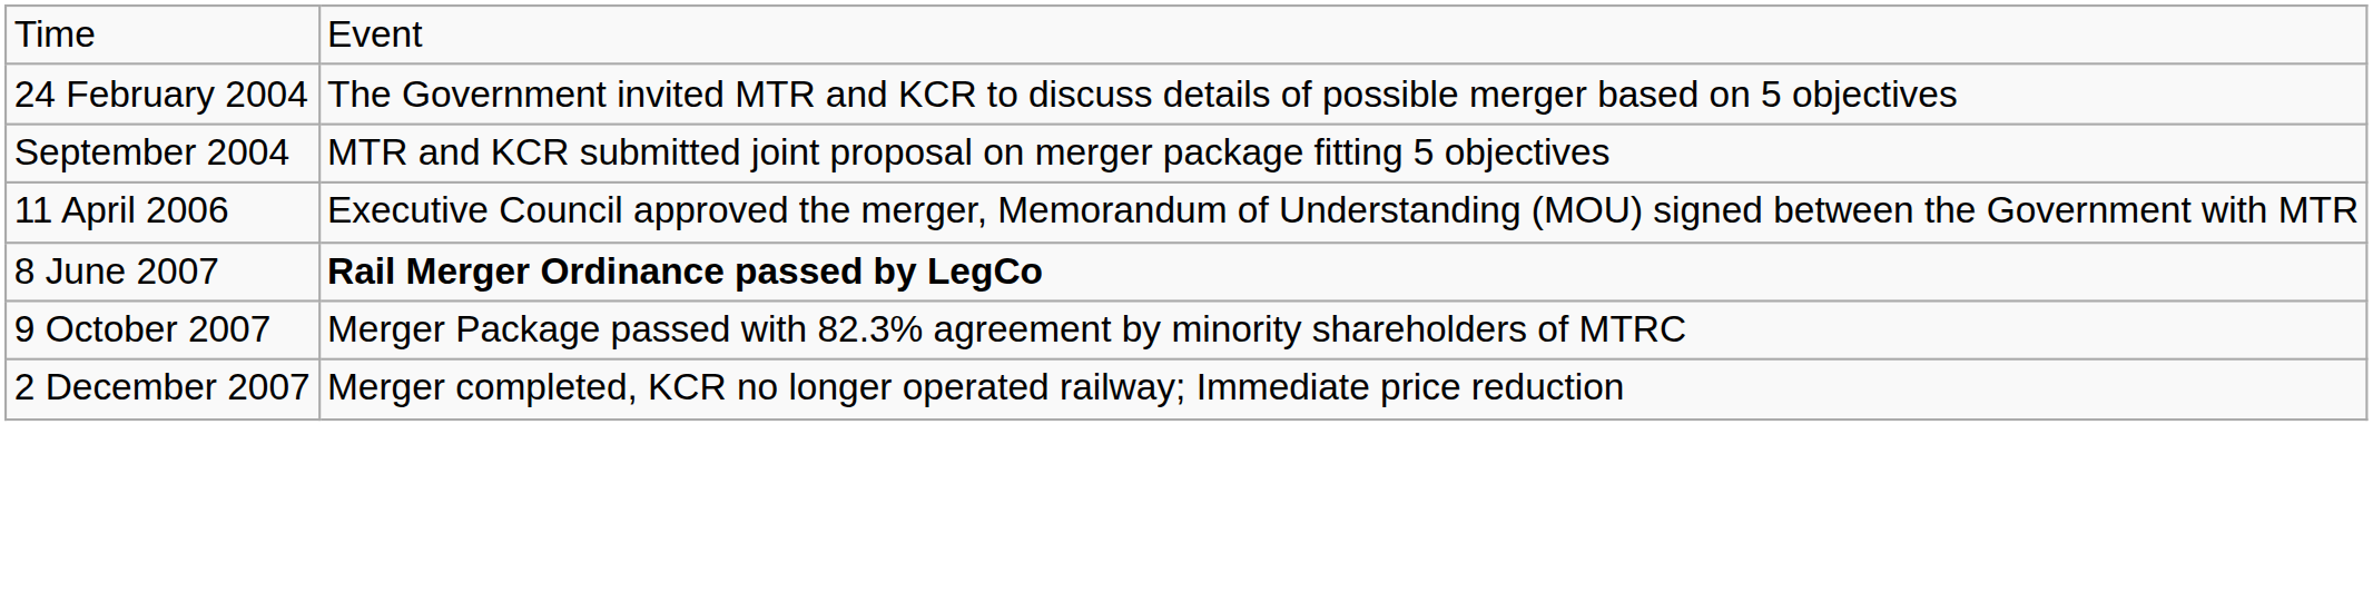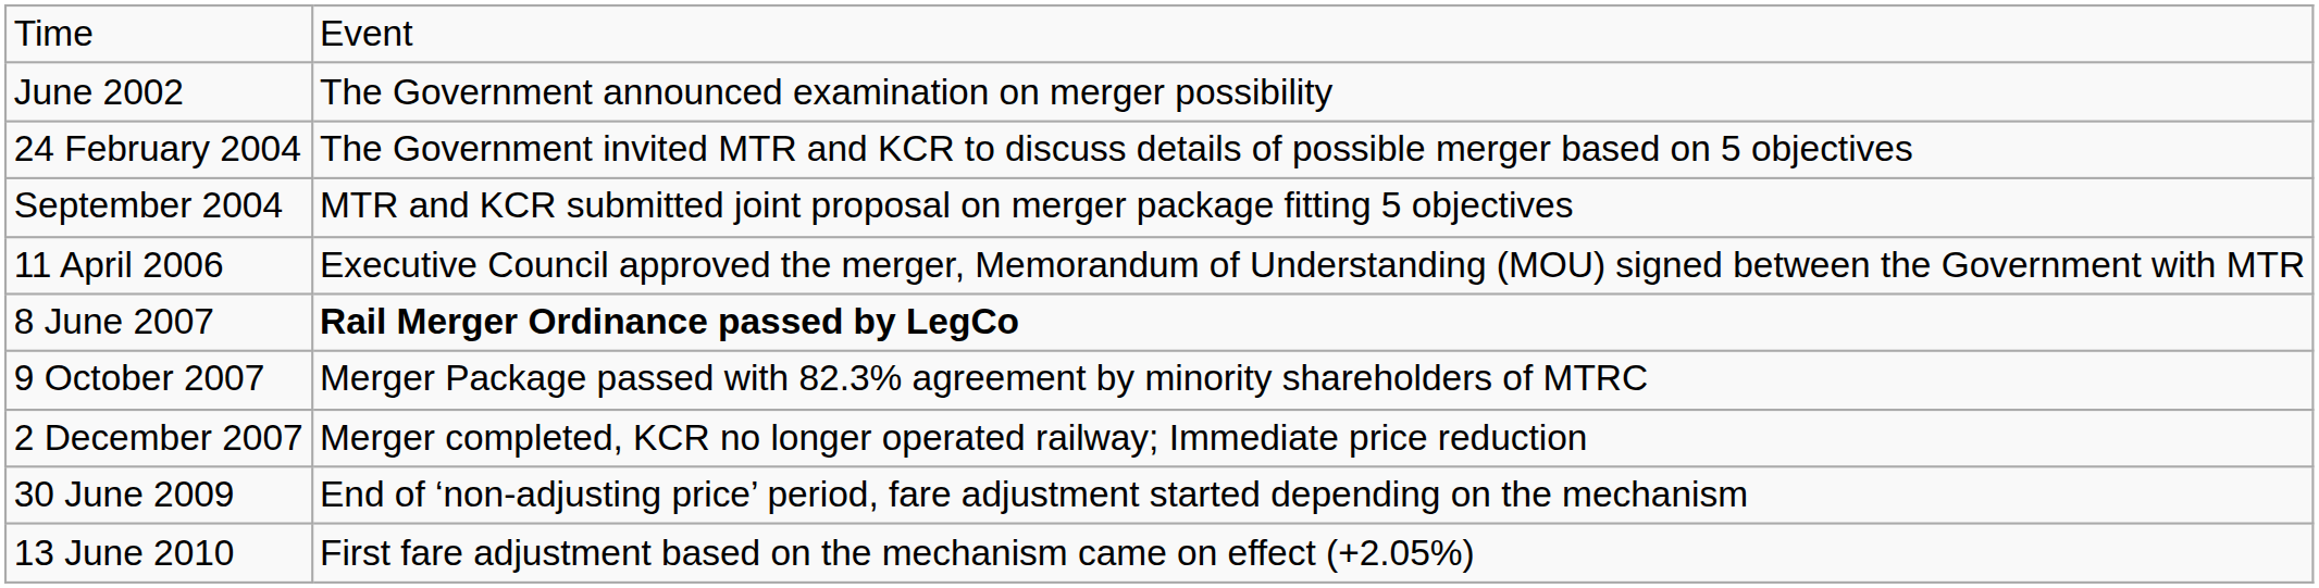+ row: June 2002 | The Government announced examination on merger possibility
+ row: 30 June 2009 | End of ‘non-adjusting price’ period, fare adjustment started depending on the mechanism
+ row: 13 June 2010 | First fare adjustment based on the mechanism came on effect (+2.05%)
